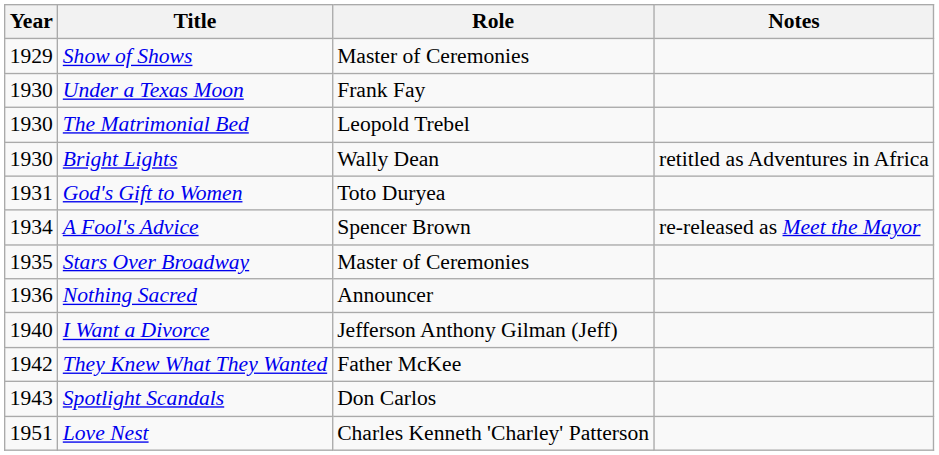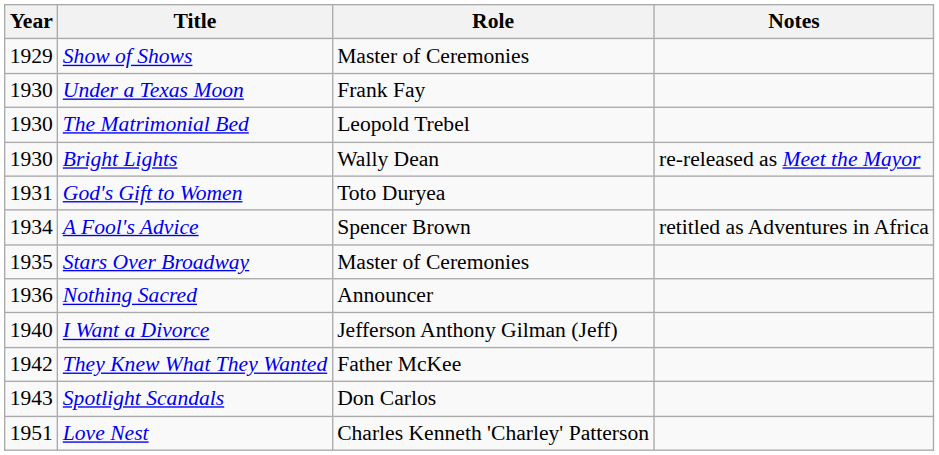Bright Lights | Notes: retitled as Adventures in Africa -> re-released as Meet the Mayor
A Fool's Advice | Notes: re-released as Meet the Mayor -> retitled as Adventures in Africa
